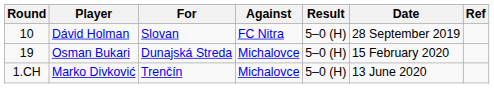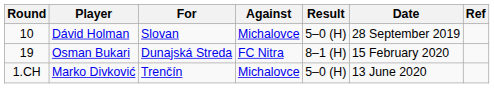Dávid Holman | Against: FC Nitra -> Michalovce
Osman Bukari | Against: Michalovce -> FC Nitra
Osman Bukari | Result: 5–0 (H) -> 8–1 (H)
